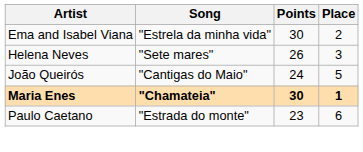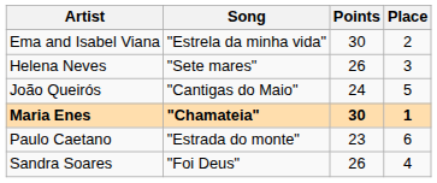+ row: Sandra Soares | "Foi Deus" | 26 | 4
